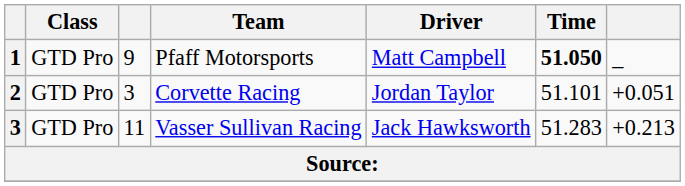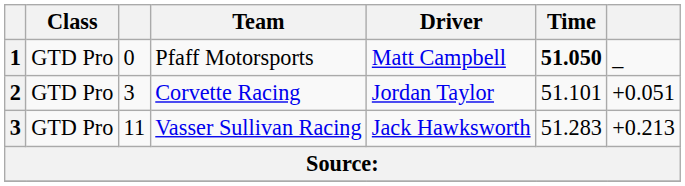Pfaff Motorsports | column 3: 9 -> 0
